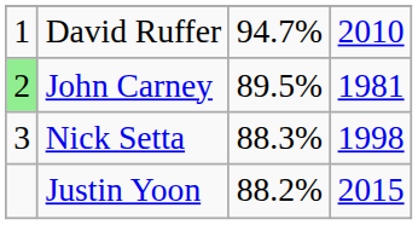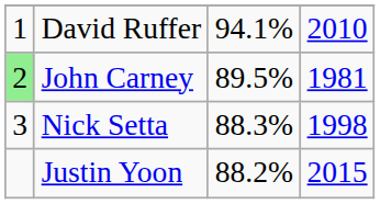David Ruffer | column 3: 94.7% -> 94.1%
